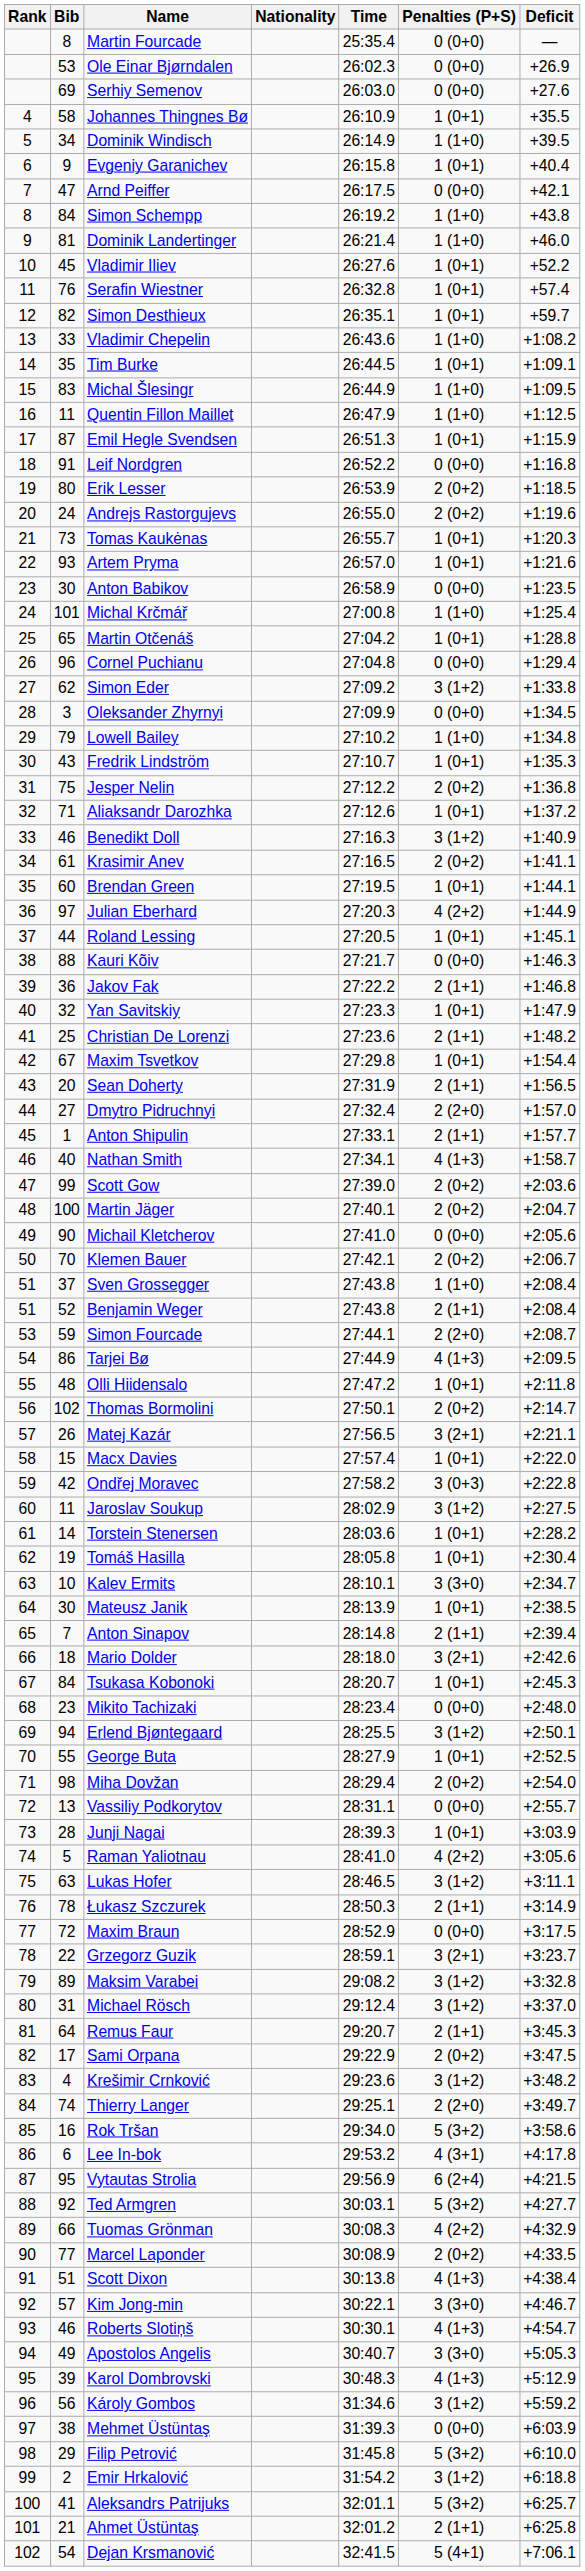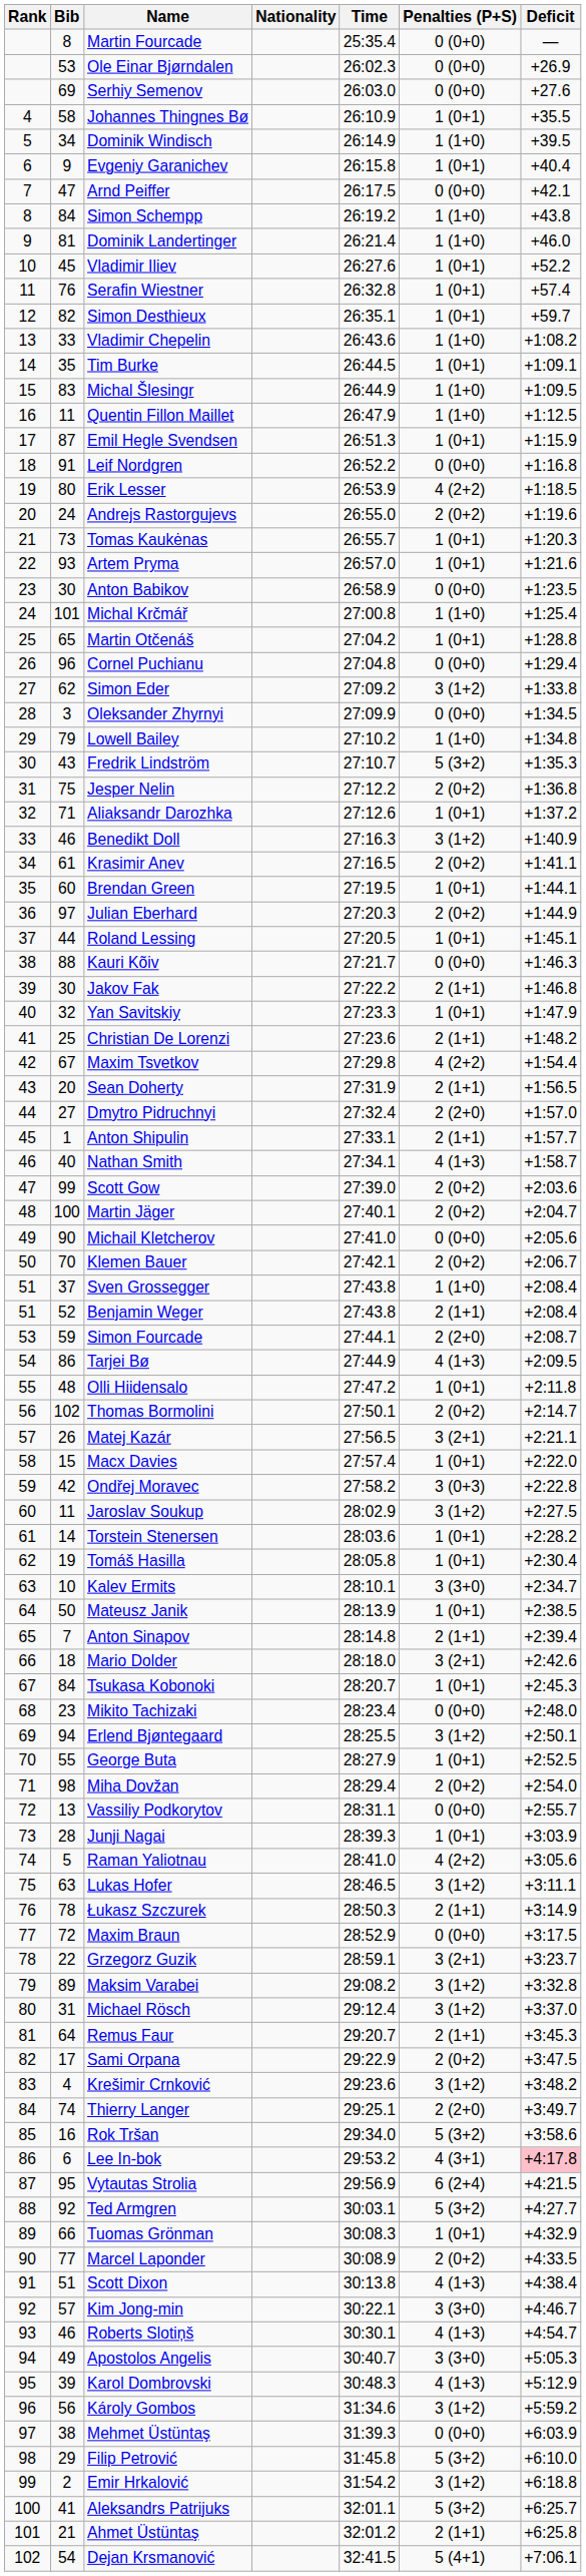Erik Lesser | Penalties (P+S): 2 (0+2) -> 4 (2+2)
Fredrik Lindström | Penalties (P+S): 1 (0+1) -> 5 (3+2)
Julian Eberhard | Penalties (P+S): 4 (2+2) -> 2 (0+2)
Jakov Fak | Bib: 36 -> 30
Maxim Tsvetkov | Penalties (P+S): 1 (0+1) -> 4 (2+2)
Mateusz Janik | Bib: 30 -> 50
Lee In-bok | Deficit: no background -> pink background
Tuomas Grönman | Penalties (P+S): 4 (2+2) -> 1 (0+1)
